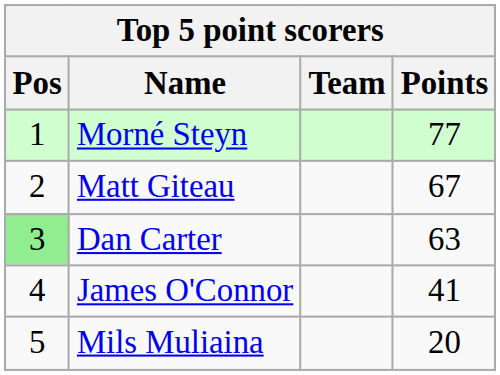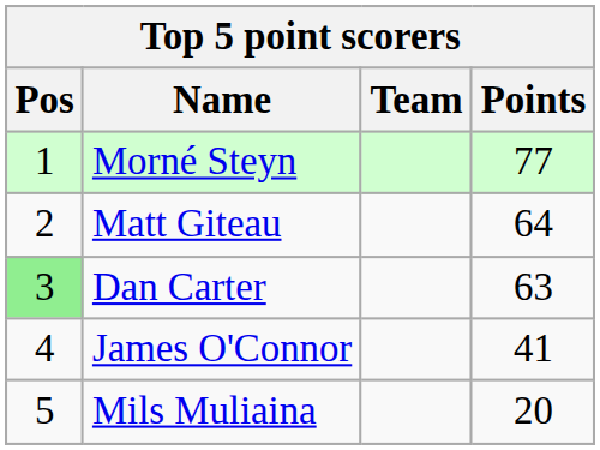Matt Giteau | Points: 67 -> 64
